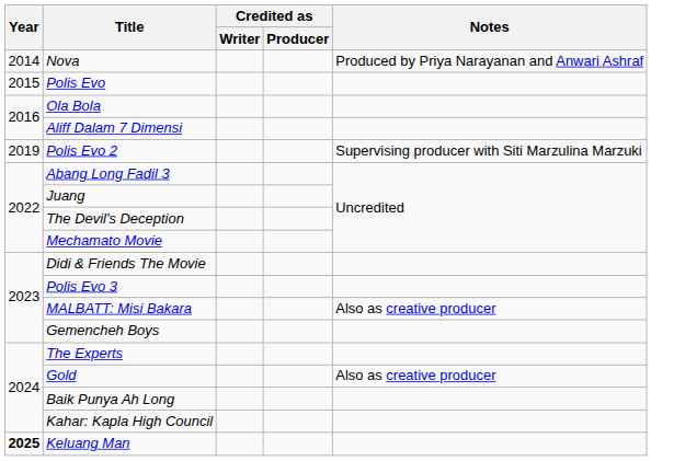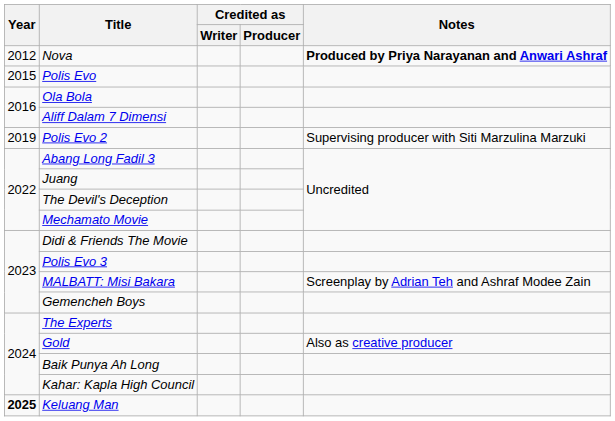Nova | Year: 2014 -> 2012
Nova | Notes: normal -> bold
MALBATT: Misi Bakara | Notes: Also as creative producer -> Screenplay by Adrian Teh and Ashraf Modee Zain
